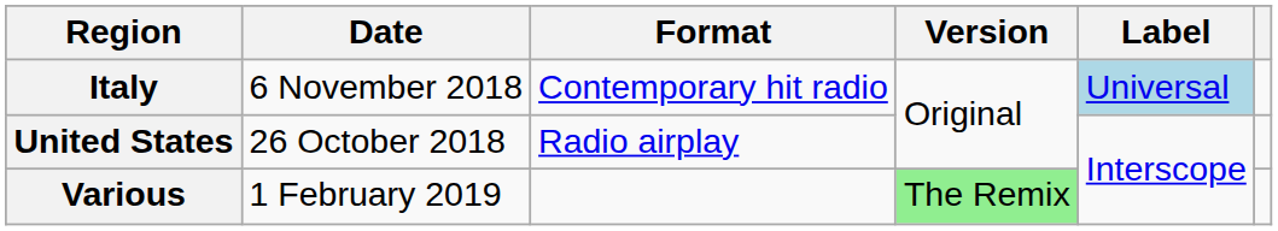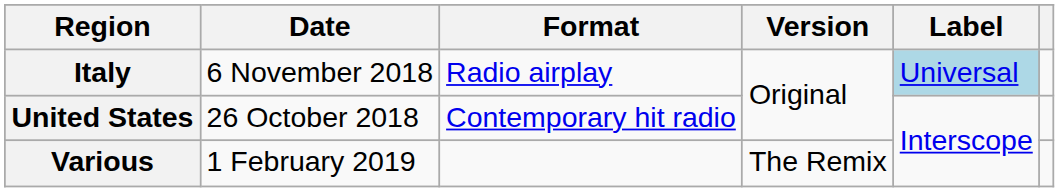Italy | Format: Contemporary hit radio -> Radio airplay
United States | Format: Radio airplay -> Contemporary hit radio
Various | Version: lightgreen background -> no background
